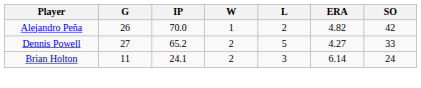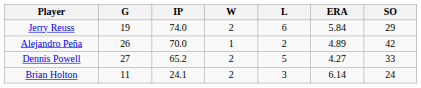+ row: Jerry Reuss | 19 | 74.0 | 2 | 6 | 5.84 | 29
Alejandro Peña | ERA: 4.82 -> 4.89
